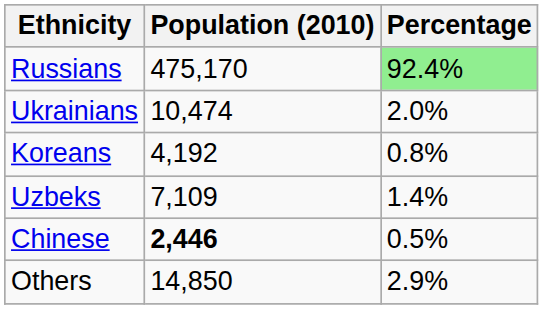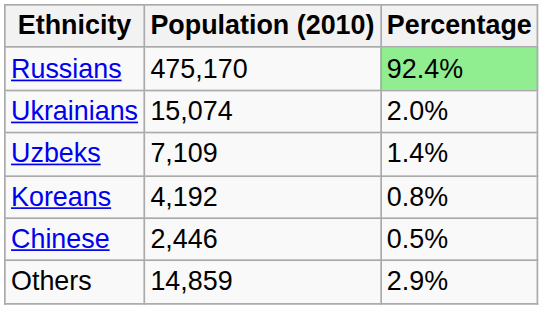Ukrainians | Population (2010): 10,474 -> 15,074
rows swapped: Uzbeks <-> Koreans
Chinese | Population (2010): bold -> normal
Others | Population (2010): 14,850 -> 14,859
